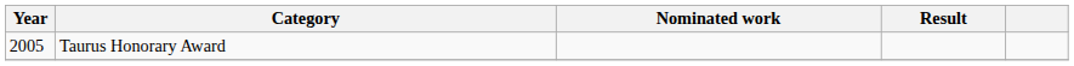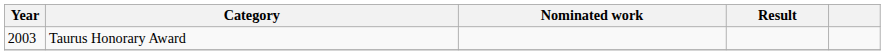Taurus Honorary Award | Year: 2005 -> 2003
